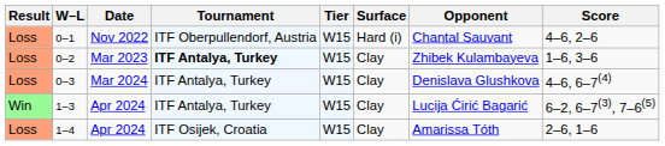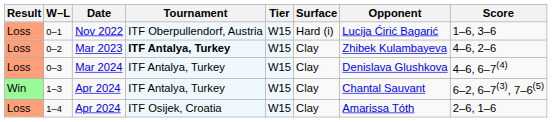0–1 | Opponent: Chantal Sauvant -> Lucija Ćirić Bagarić
0–1 | Score: 4–6, 2–6 -> 1–6, 3–6
0–2 | Score: 1–6, 3–6 -> 4–6, 2–6
1–3 | Opponent: Lucija Ćirić Bagarić -> Chantal Sauvant
